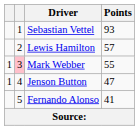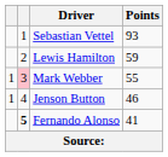Lewis Hamilton | Points: 57 -> 59
Jenson Button | Points: 47 -> 46
Fernando Alonso | column 2: normal -> bold
